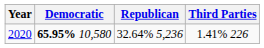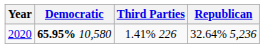columns swapped: Republican <-> Third Parties
